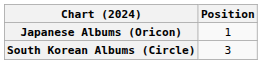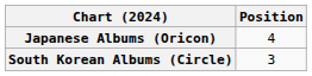Japanese Albums (Oricon) | Position: 1 -> 4
